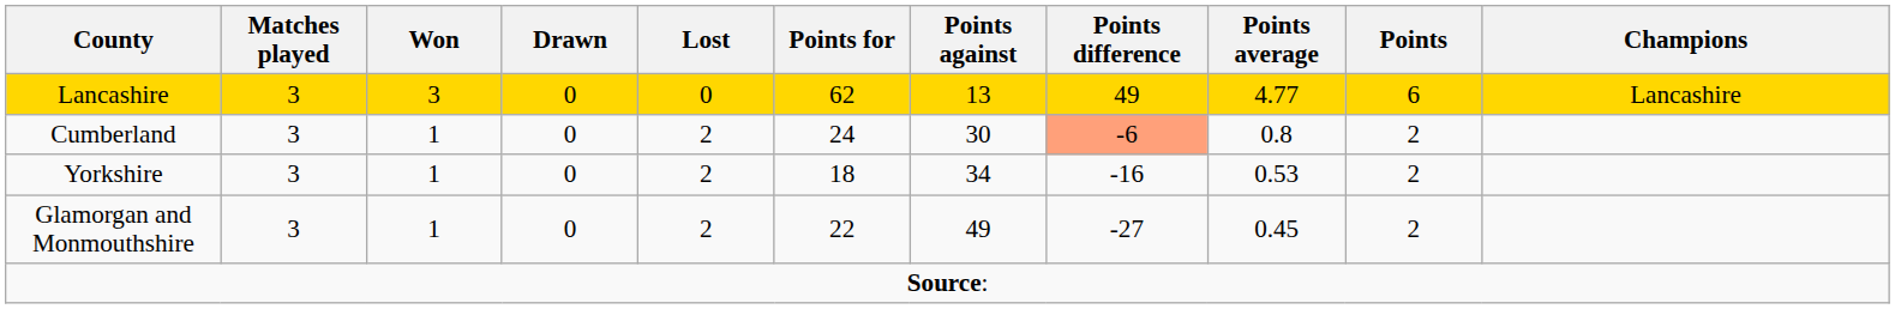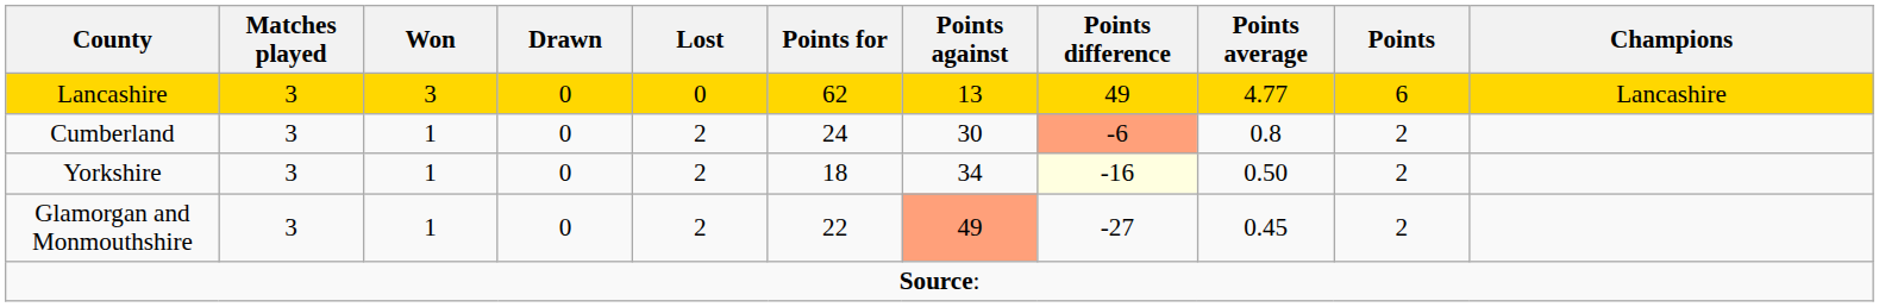Yorkshire | Points difference: no background -> lightyellow background
Yorkshire | Points average: 0.53 -> 0.50
Glamorgan and Monmouthshire | Points against: no background -> lightsalmon background
